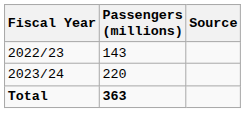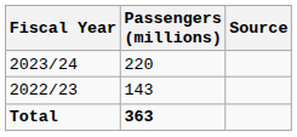rows swapped: 2022/23 <-> 2023/24
